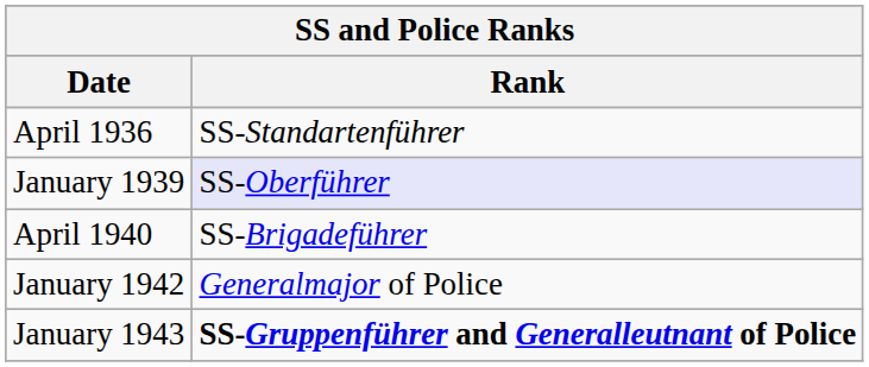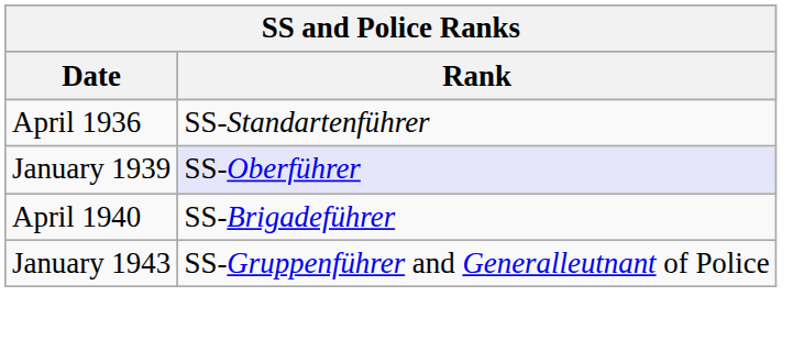- row: January 1942 | Generalmajor of Police
January 1943 | Rank: bold -> normal
